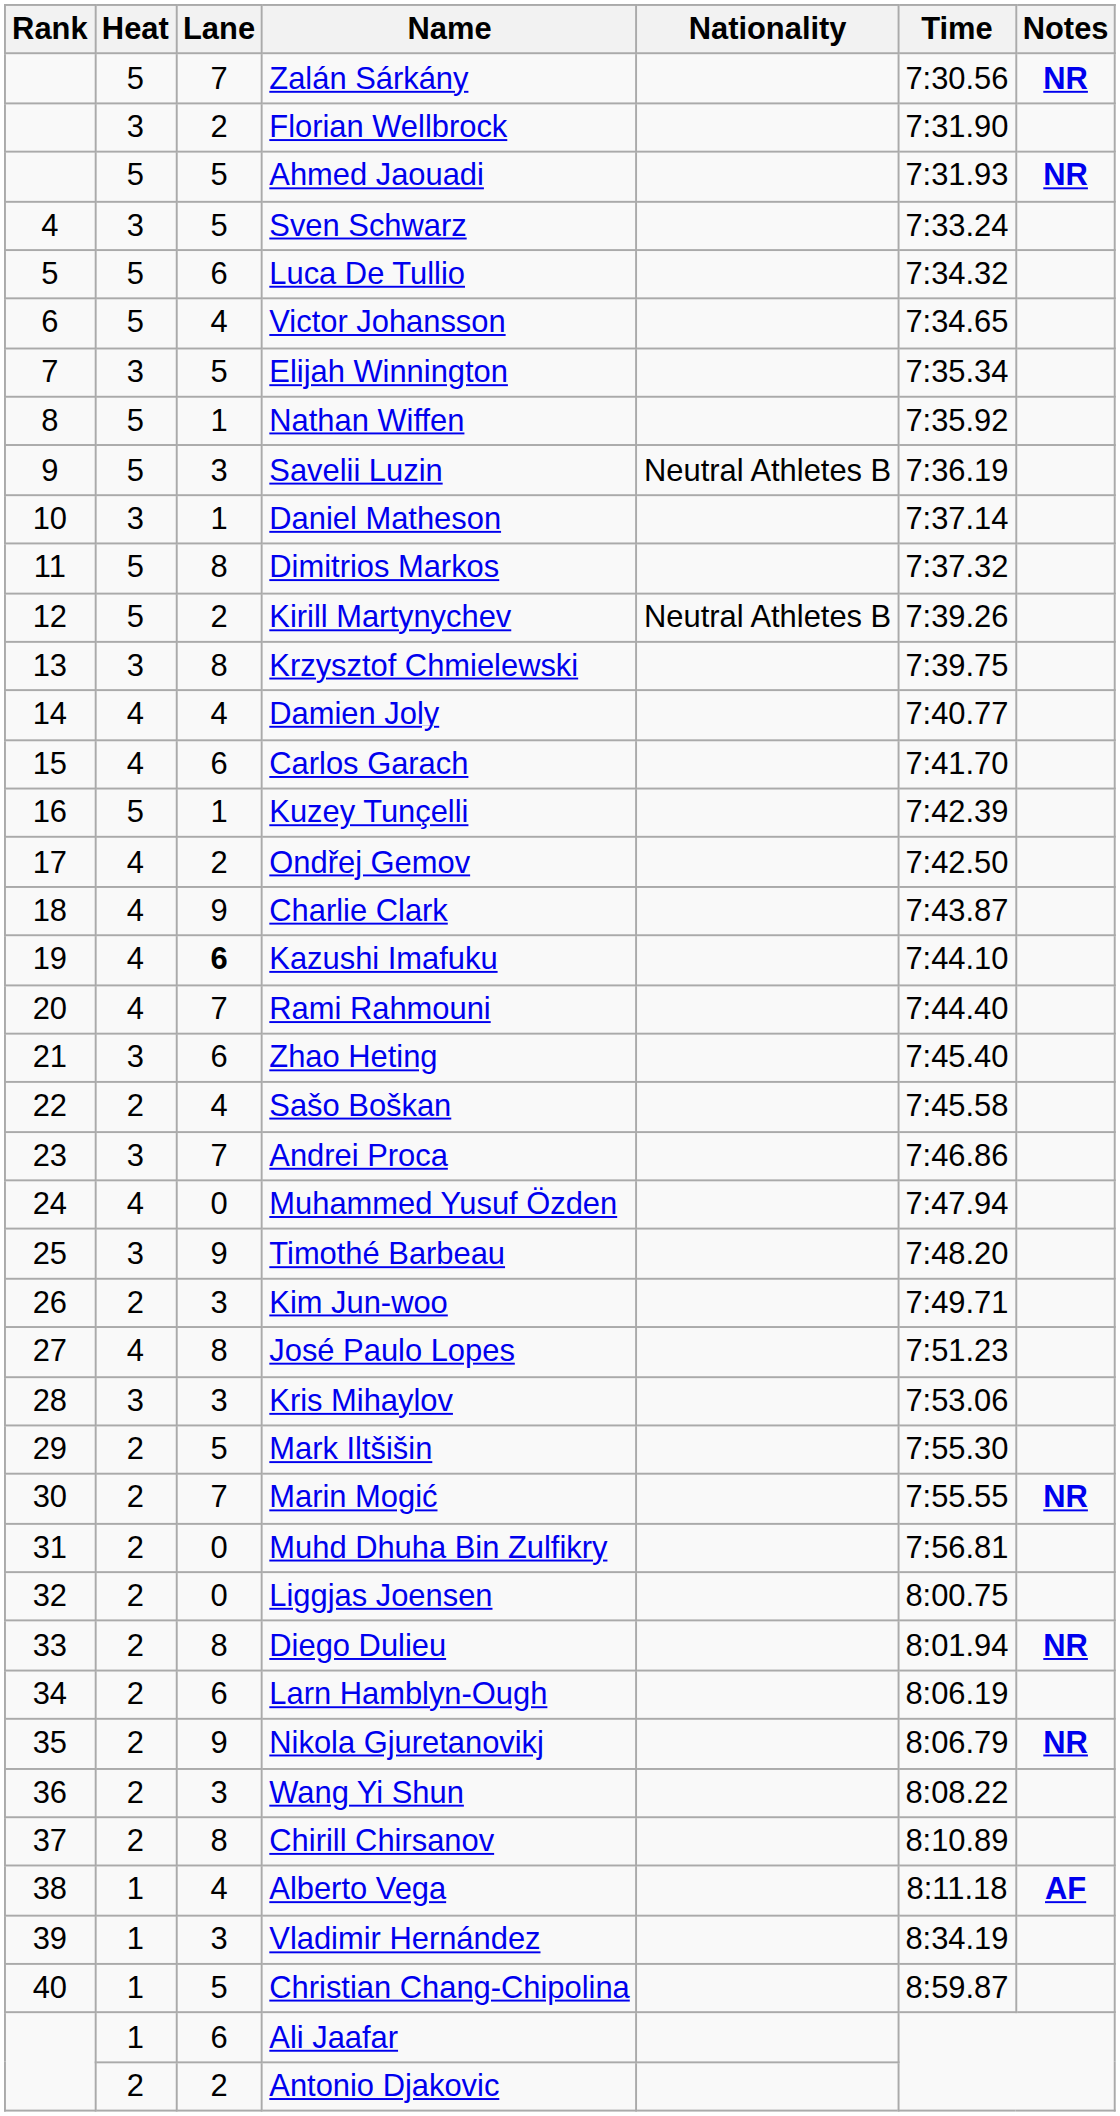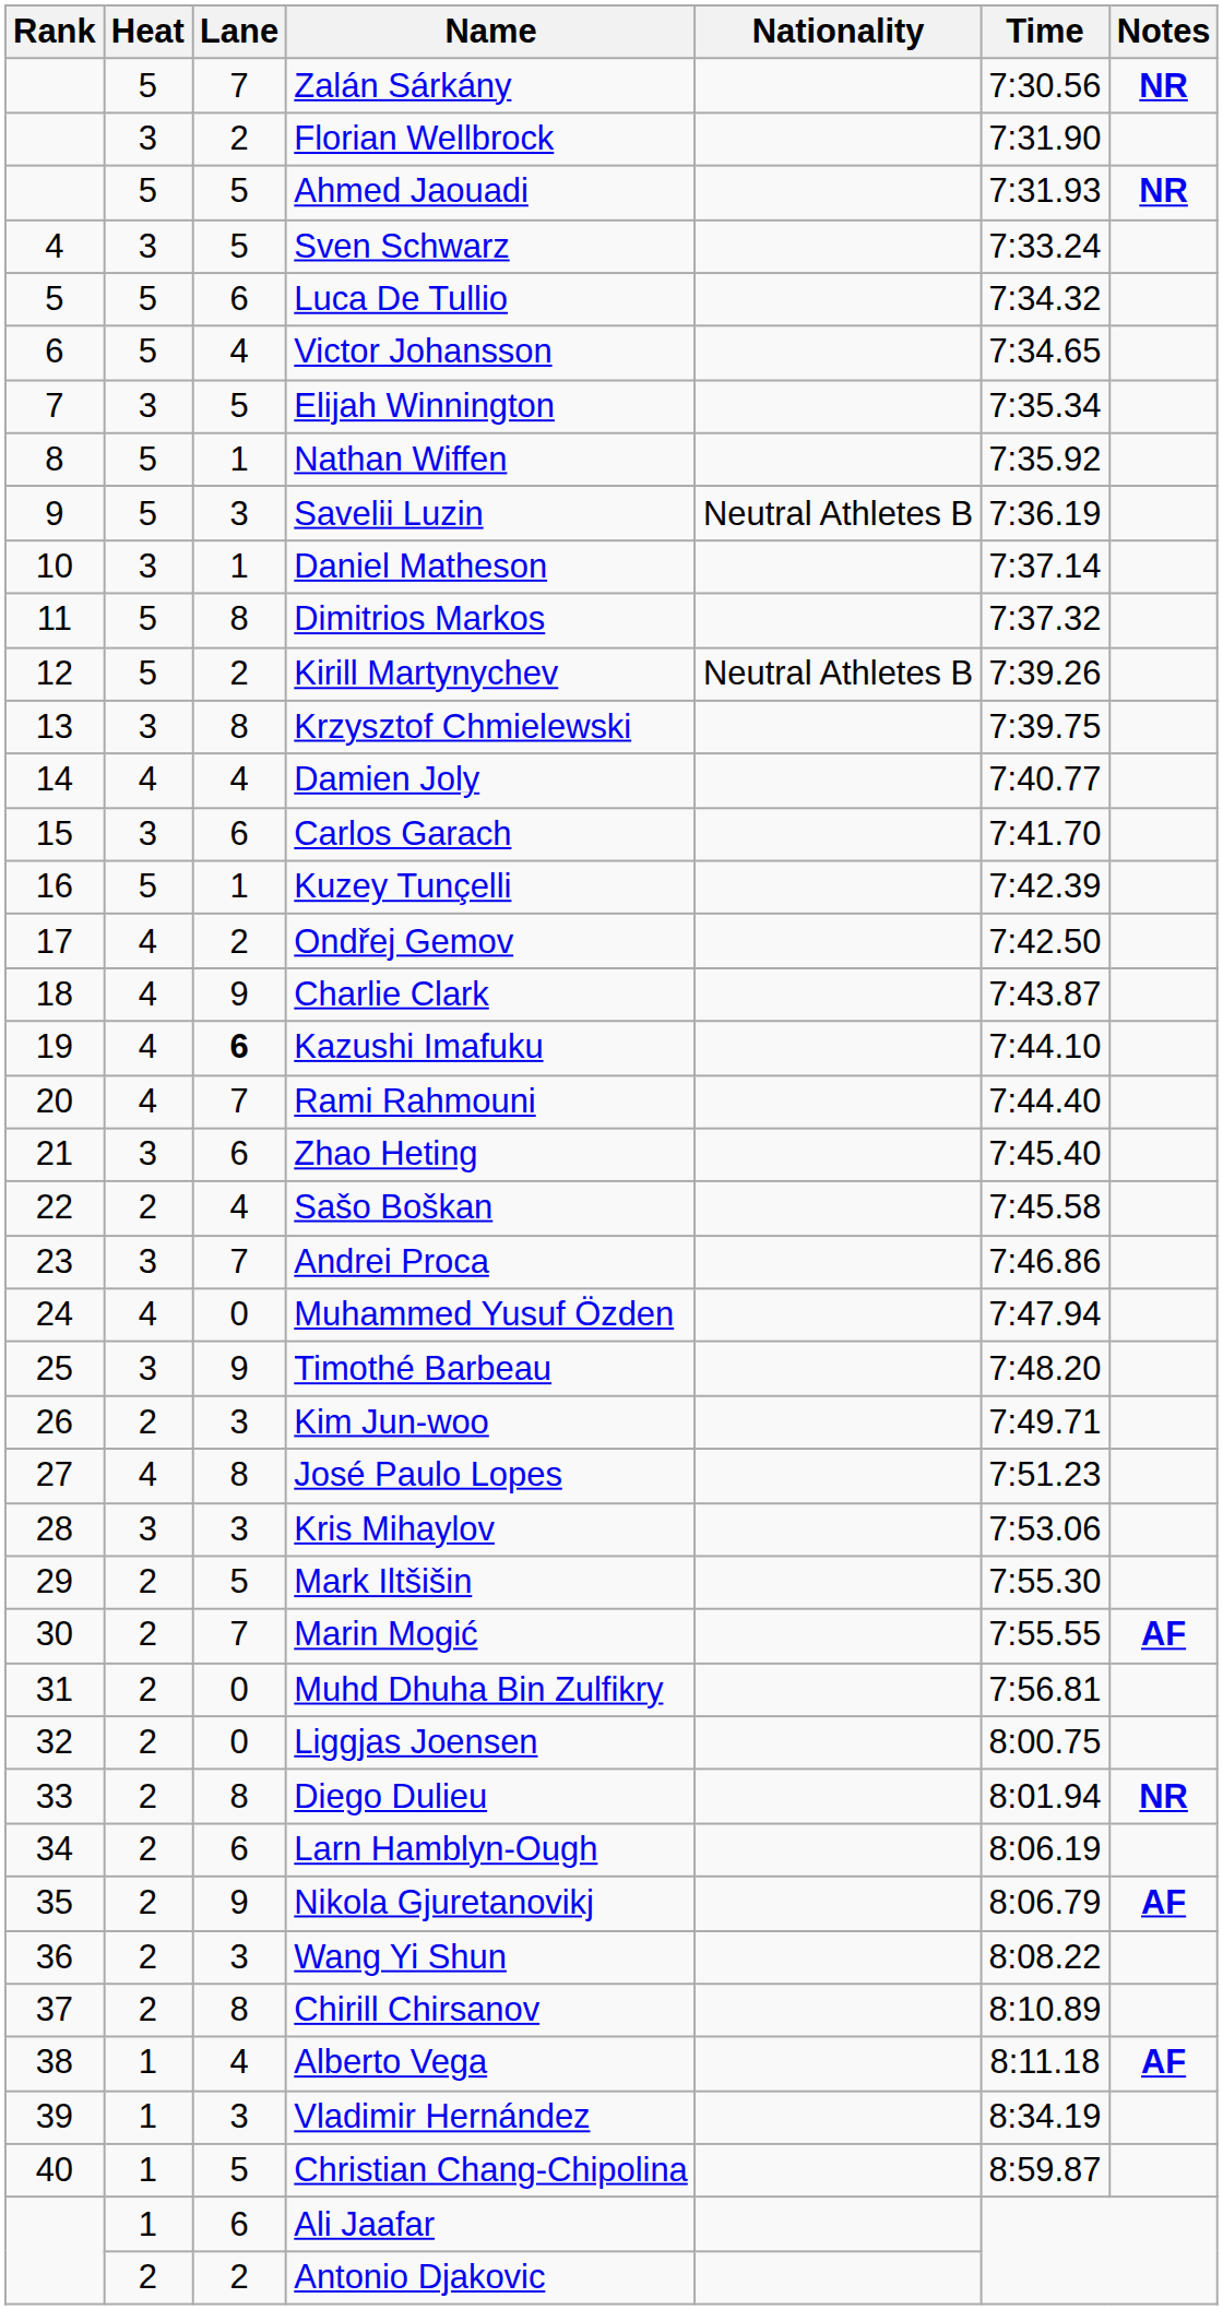Carlos Garach | Heat: 4 -> 3
Marin Mogić | Notes: NR -> AF
Nikola Gjuretanovikj | Notes: NR -> AF
